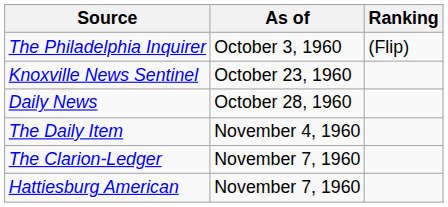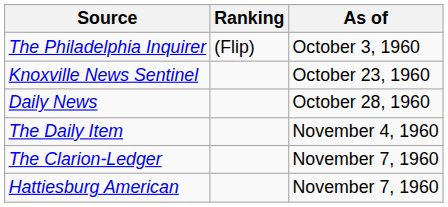columns swapped: Ranking <-> As of
